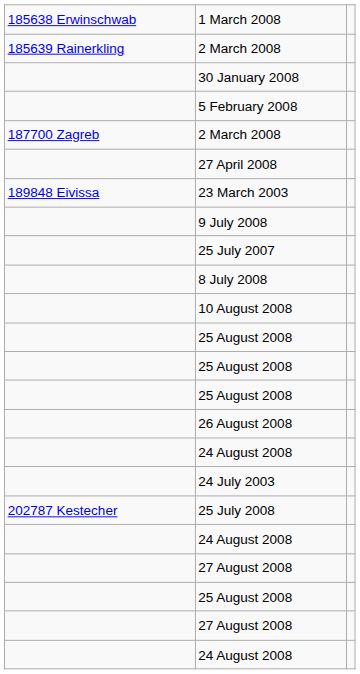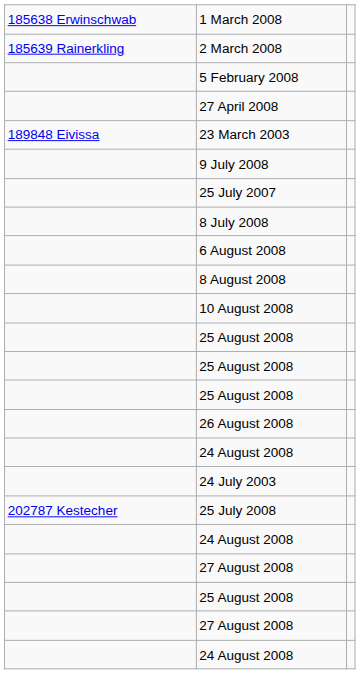- row: 30 January 2008
- row: 187700 Zagreb | 2 March 2008
+ row: 6 August 2008
+ row: 8 August 2008
